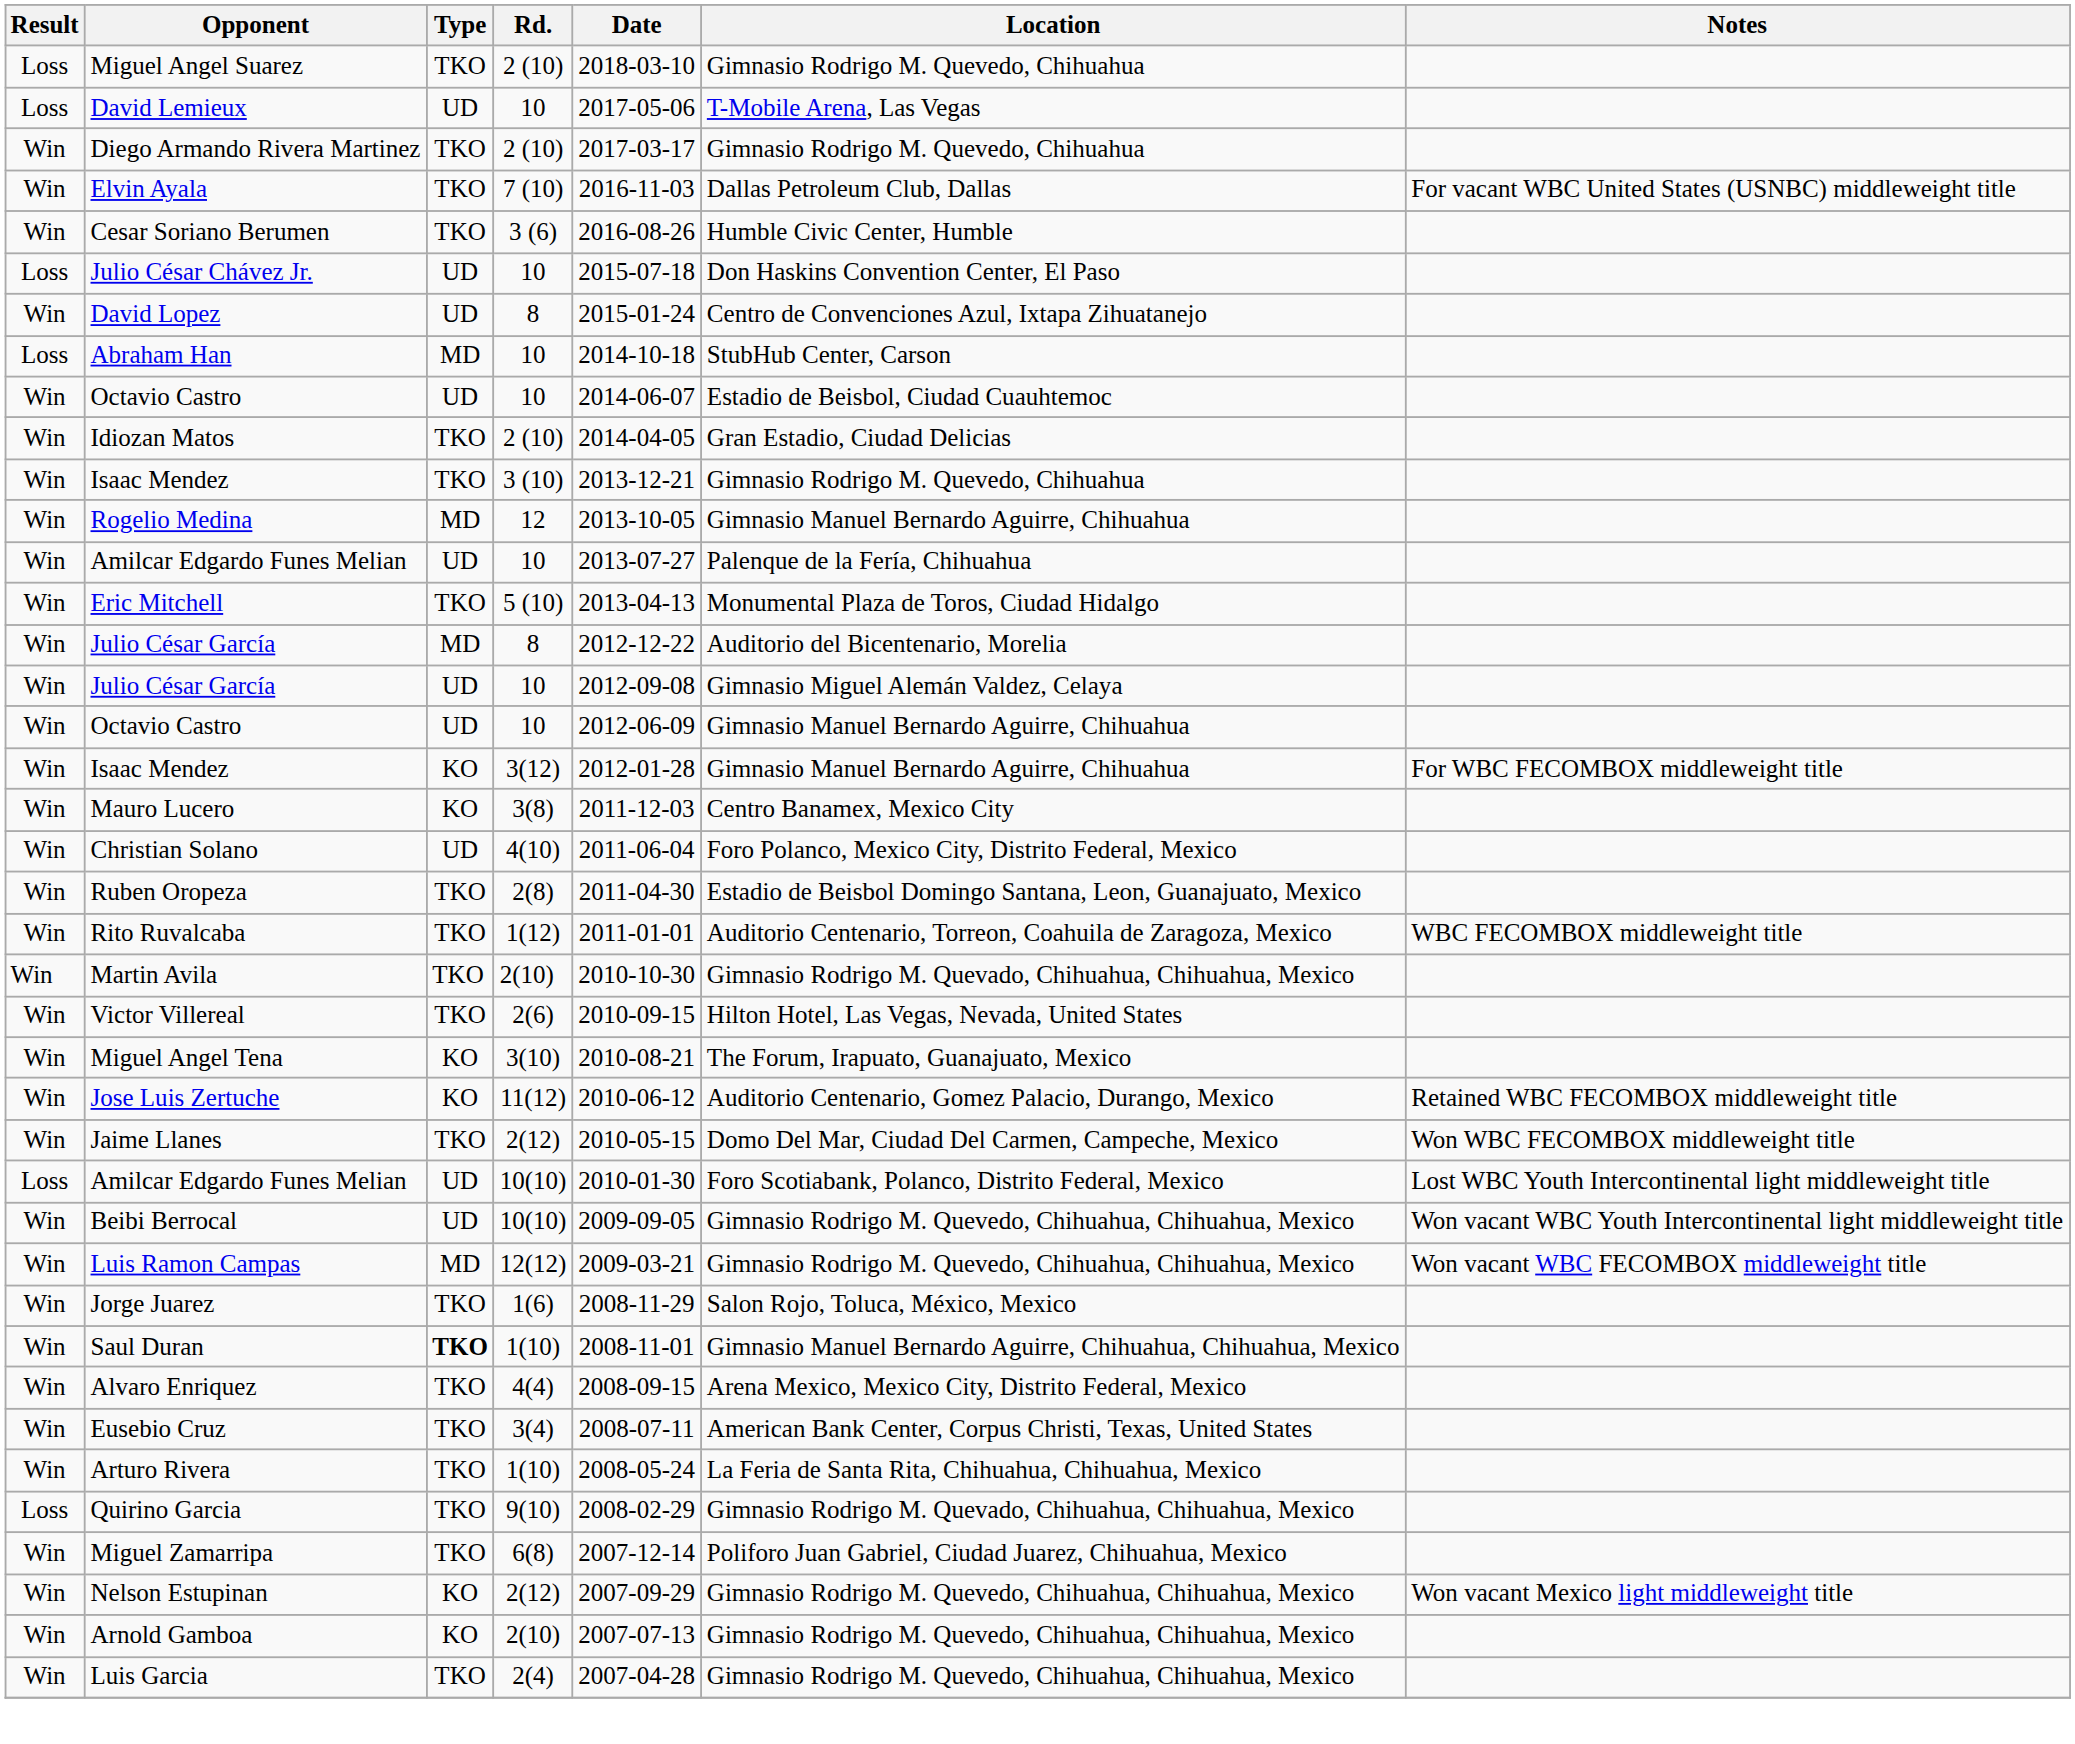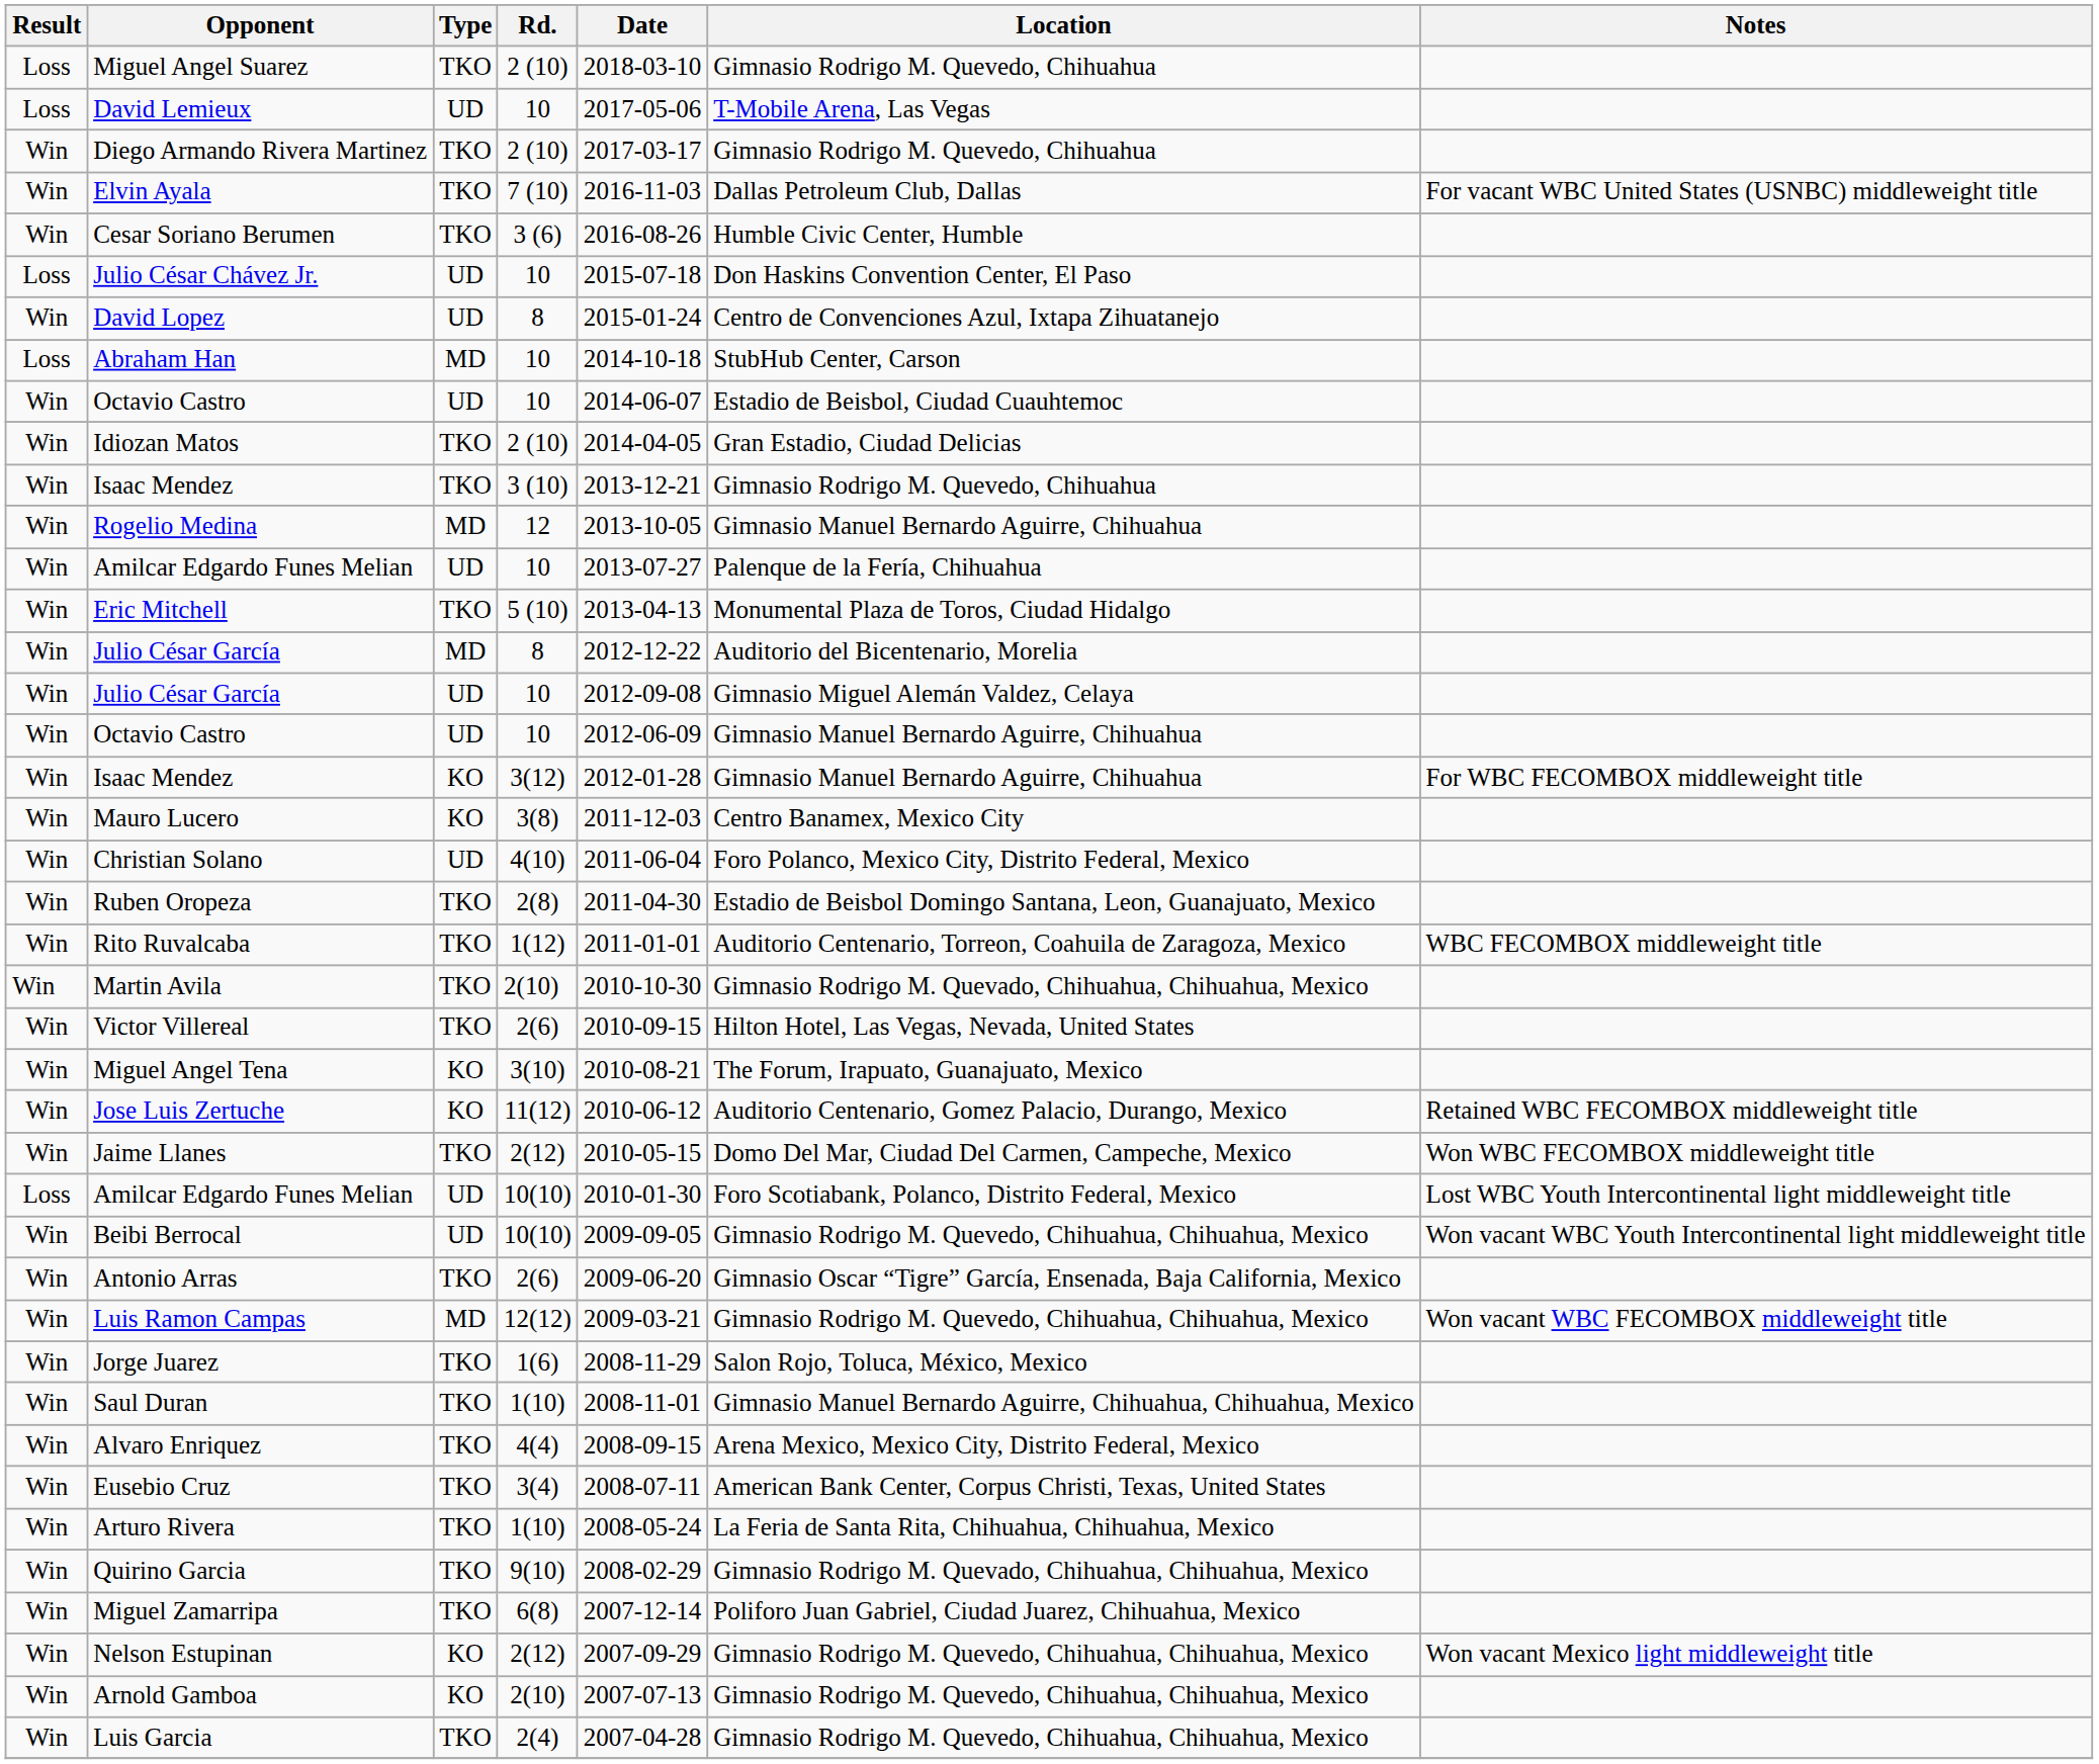+ row: Win | Antonio Arras | TKO | 2(6) | 2009-06-20 | Gimnasio Oscar “Tigre” García, Ensenada, Baja California, Mexico
Saul Duran | Type: bold -> normal
Quirino Garcia | Result: Loss -> Win
